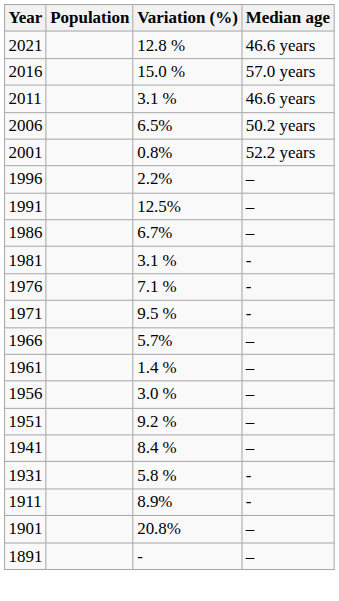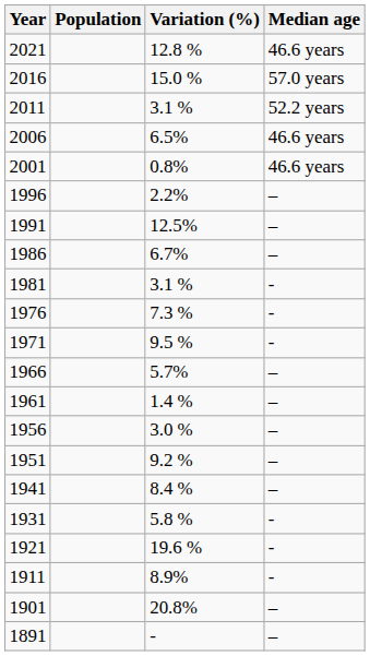2011 | Median age: 46.6 years -> 52.2 years
2006 | Median age: 50.2 years -> 46.6 years
2001 | Median age: 52.2 years -> 46.6 years
1976 | Variation (%): 7.1 % -> 7.3 %
+ row: 1921 | 19.6 % | -
